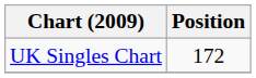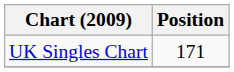UK Singles Chart | Position: 172 -> 171
